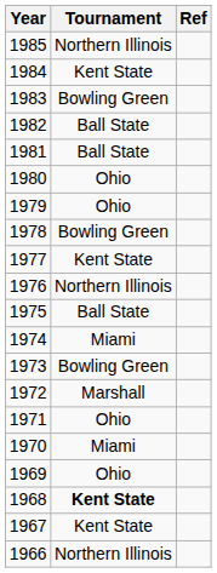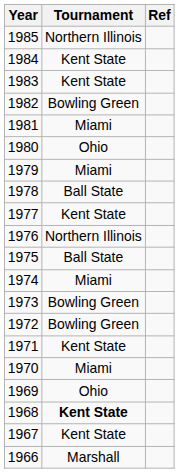1983 | Tournament: Bowling Green -> Kent State
1982 | Tournament: Ball State -> Bowling Green
1981 | Tournament: Ball State -> Miami
1979 | Tournament: Ohio -> Miami
1978 | Tournament: Bowling Green -> Ball State
1972 | Tournament: Marshall -> Bowling Green
1971 | Tournament: Ohio -> Kent State
1966 | Tournament: Northern Illinois -> Marshall
